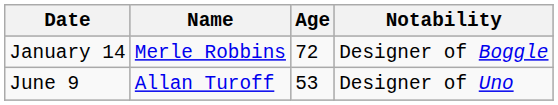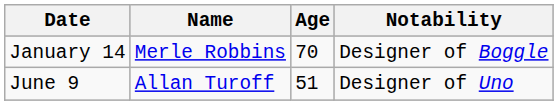January 14 | Age: 72 -> 70
June 9 | Age: 53 -> 51
